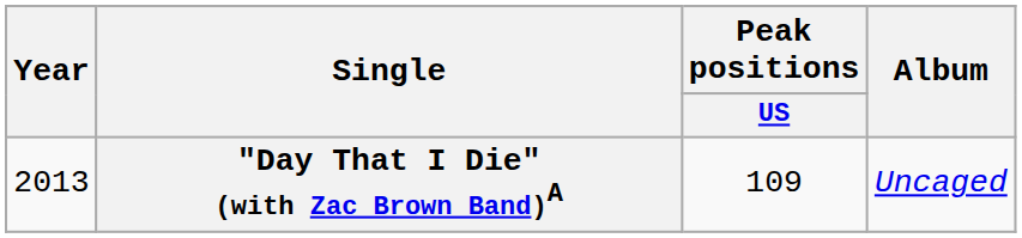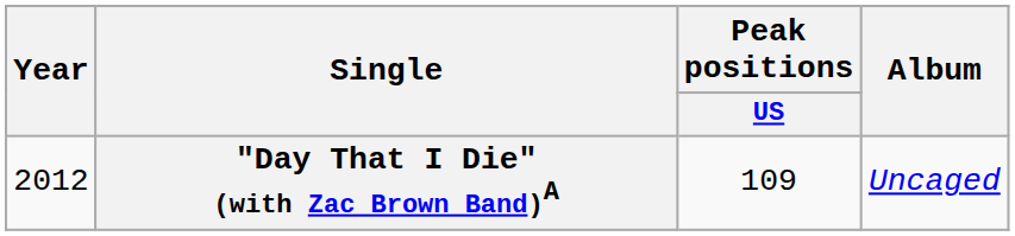"Day That I Die" (with Zac Brown Band)A | Year: 2013 -> 2012
